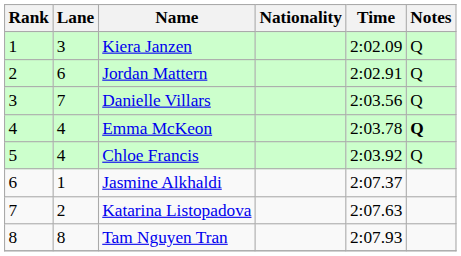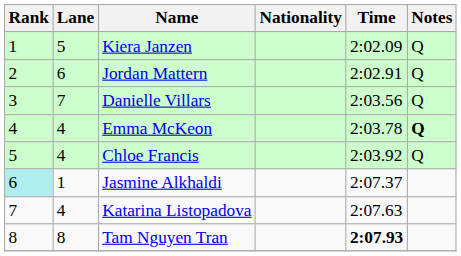Kiera Janzen | Lane: 3 -> 5
Jasmine Alkhaldi | Rank: no background -> paleturquoise background
Katarina Listopadova | Lane: 2 -> 4
Tam Nguyen Tran | Time: normal -> bold
